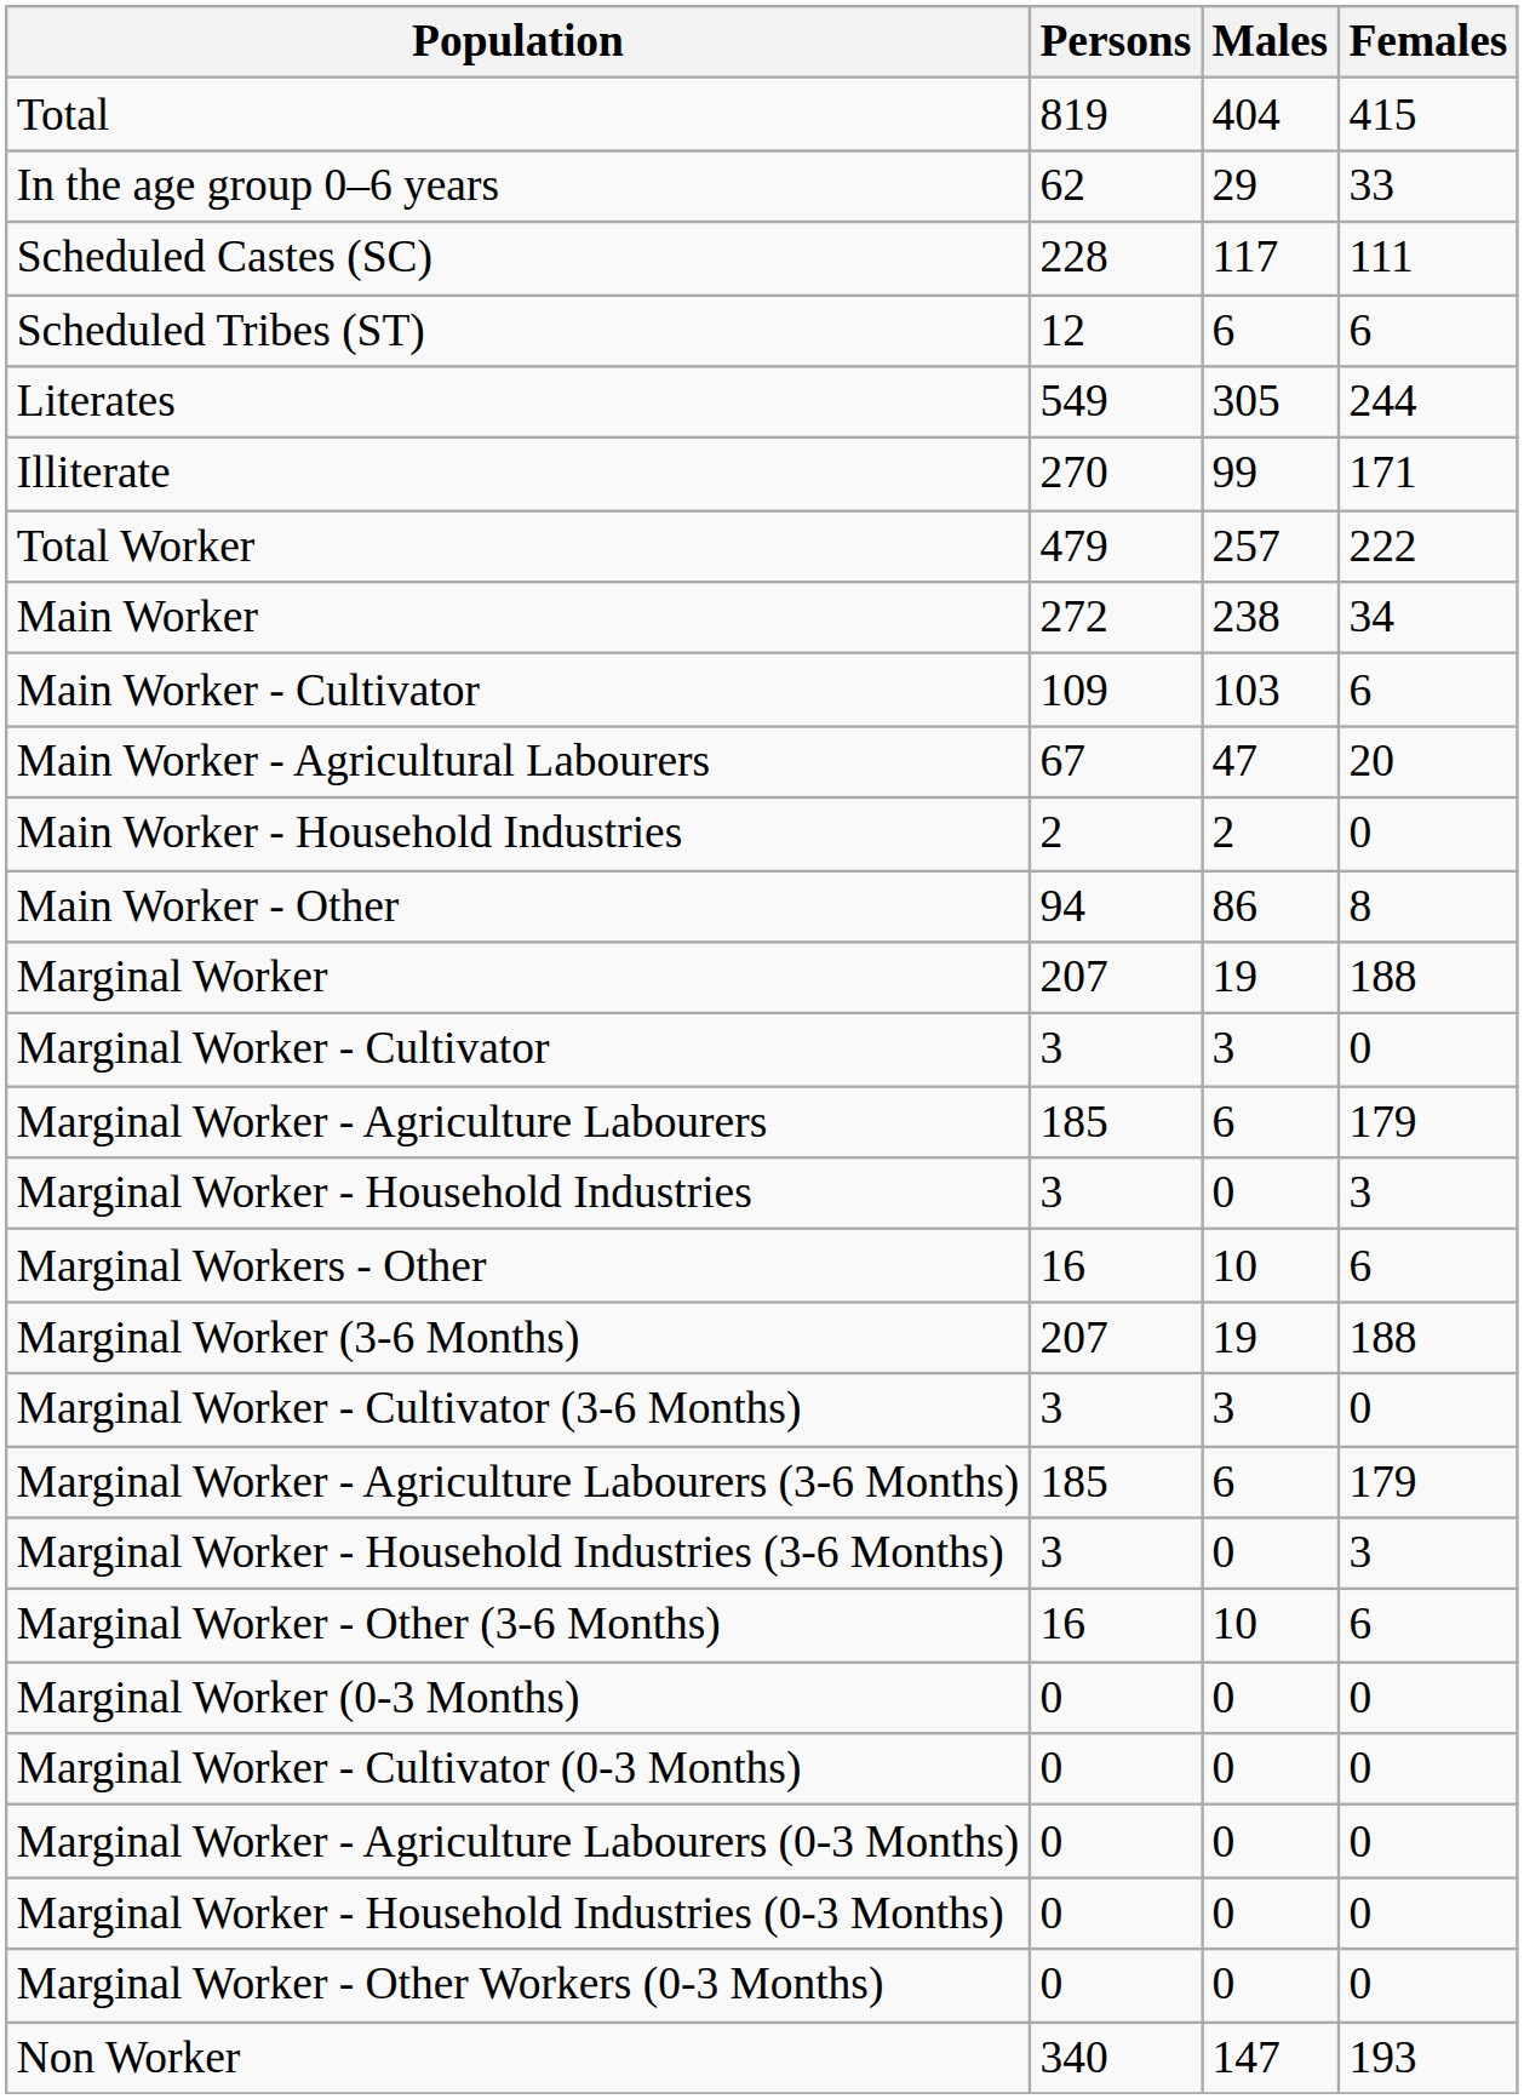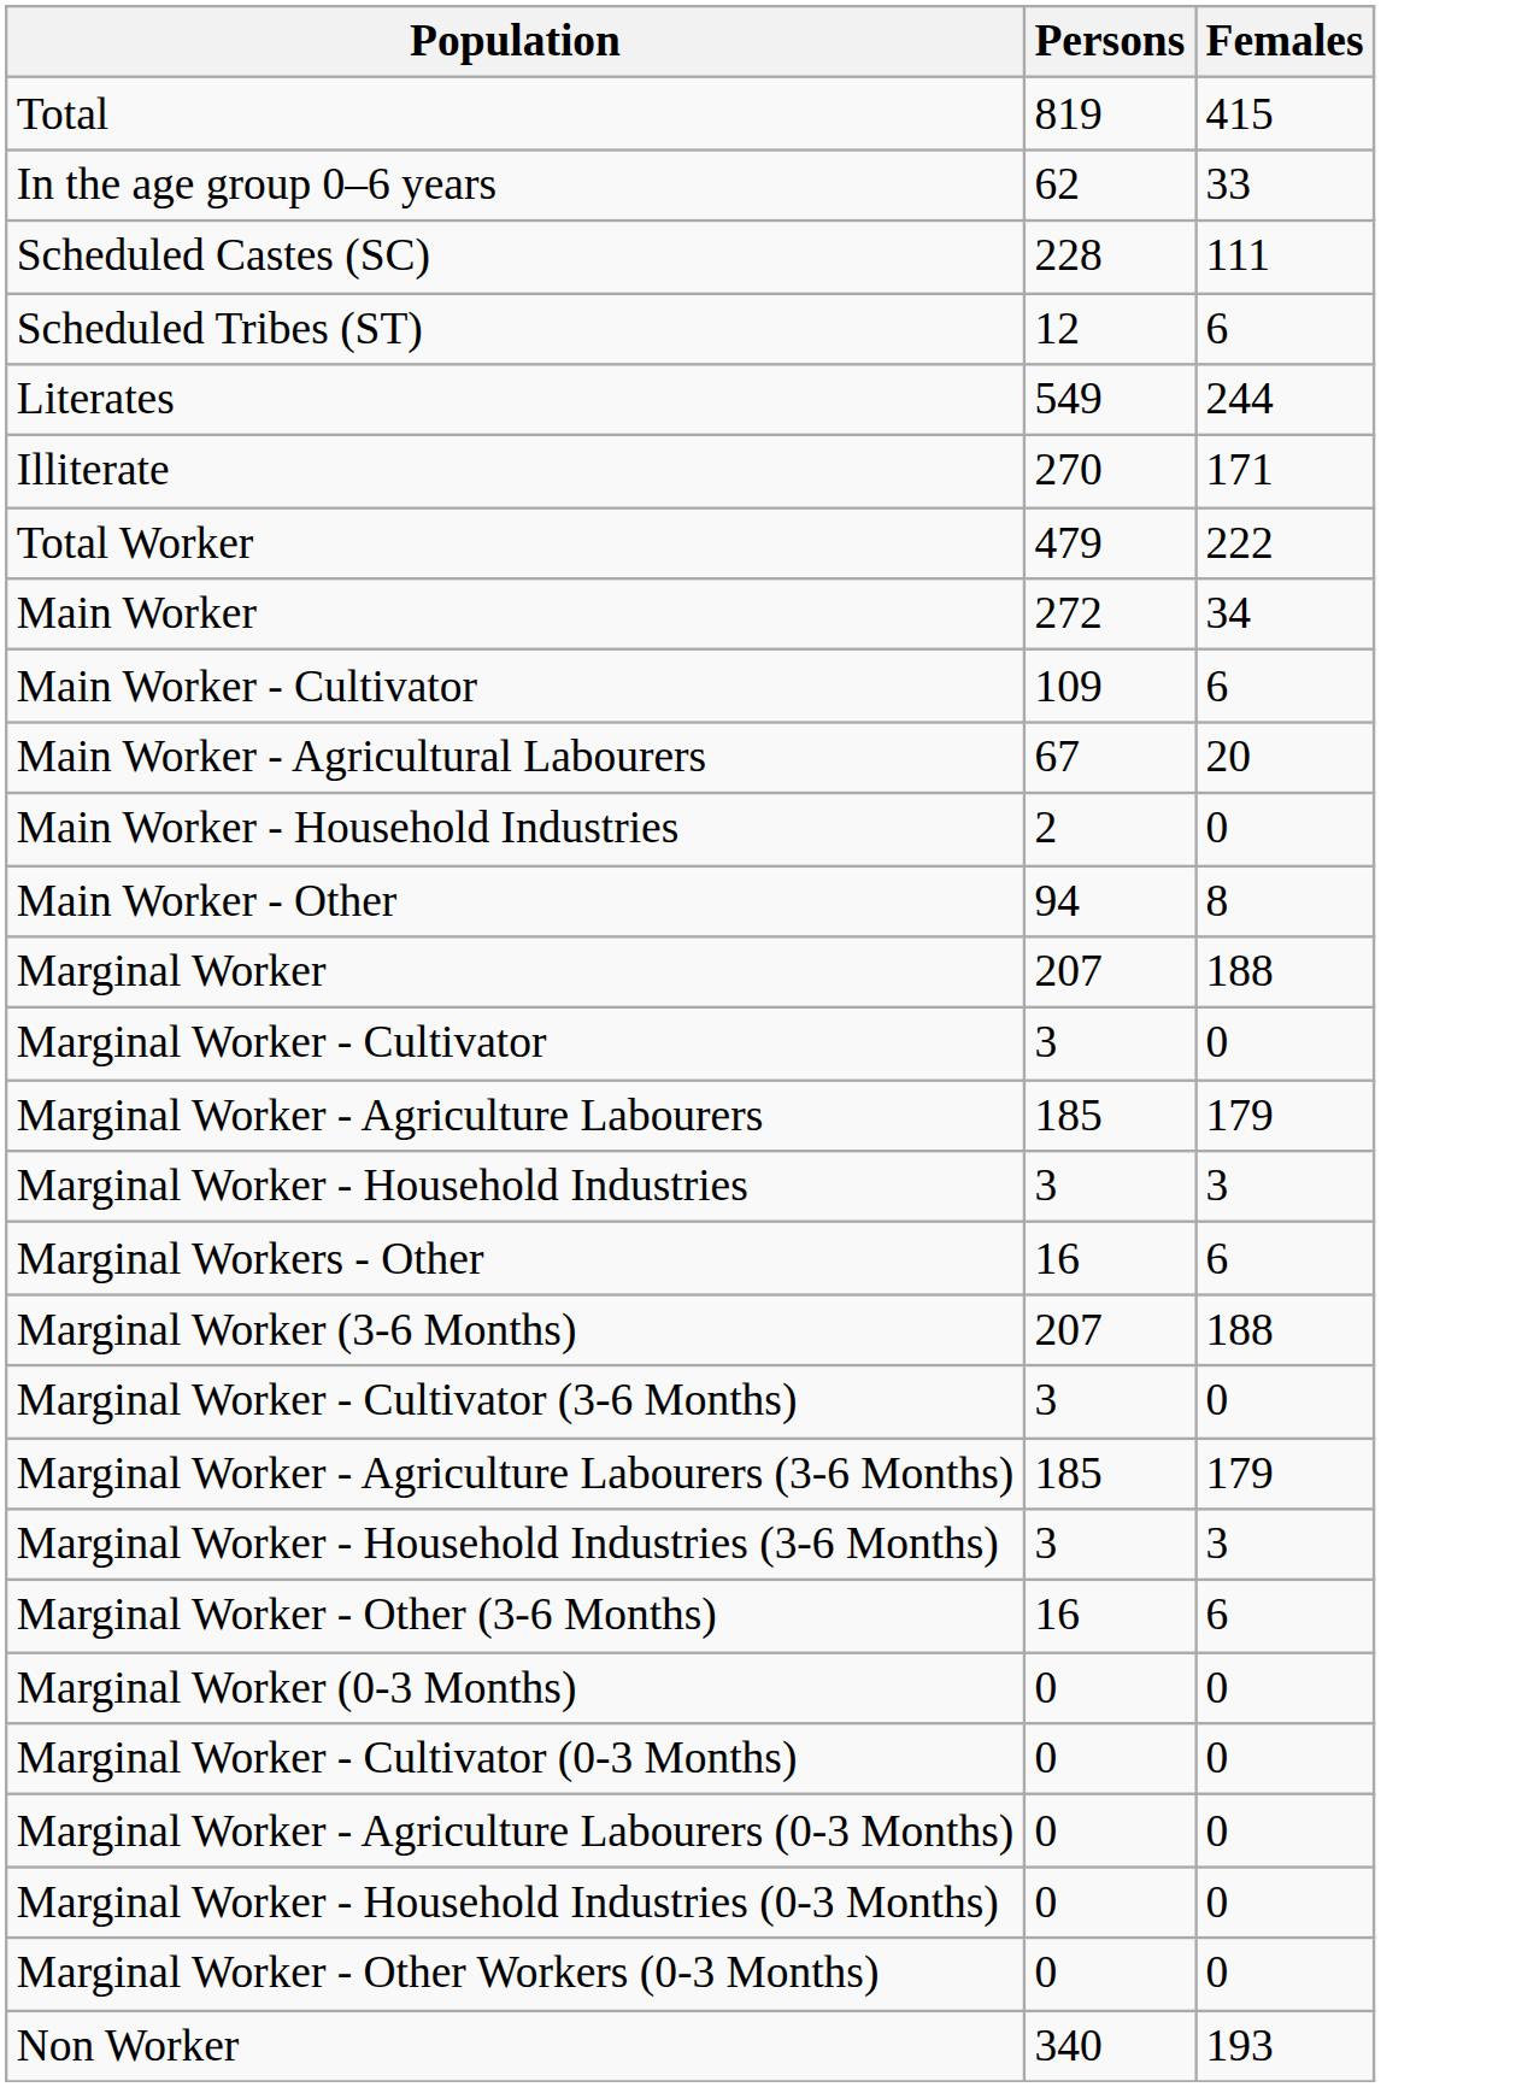- column: Males | 404 | 29 | 117 | 6 | 305 | 99 | 257 | 238 | 103 | 47 | 2 | 86 | 19 | 3 | 6 | 0 | 10 | 19 | 3 | 6 | 0 | 10 | 0 | 0 | 0 | 0 | 0 | 147
